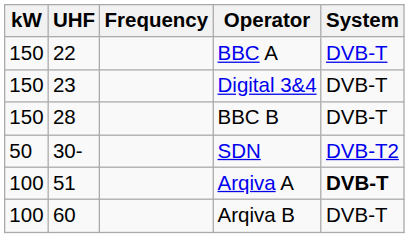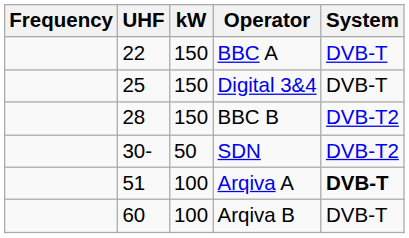columns swapped: Frequency <-> kW
Digital 3&4 | UHF: 23 -> 25
BBC B | System: DVB-T -> DVB-T2
